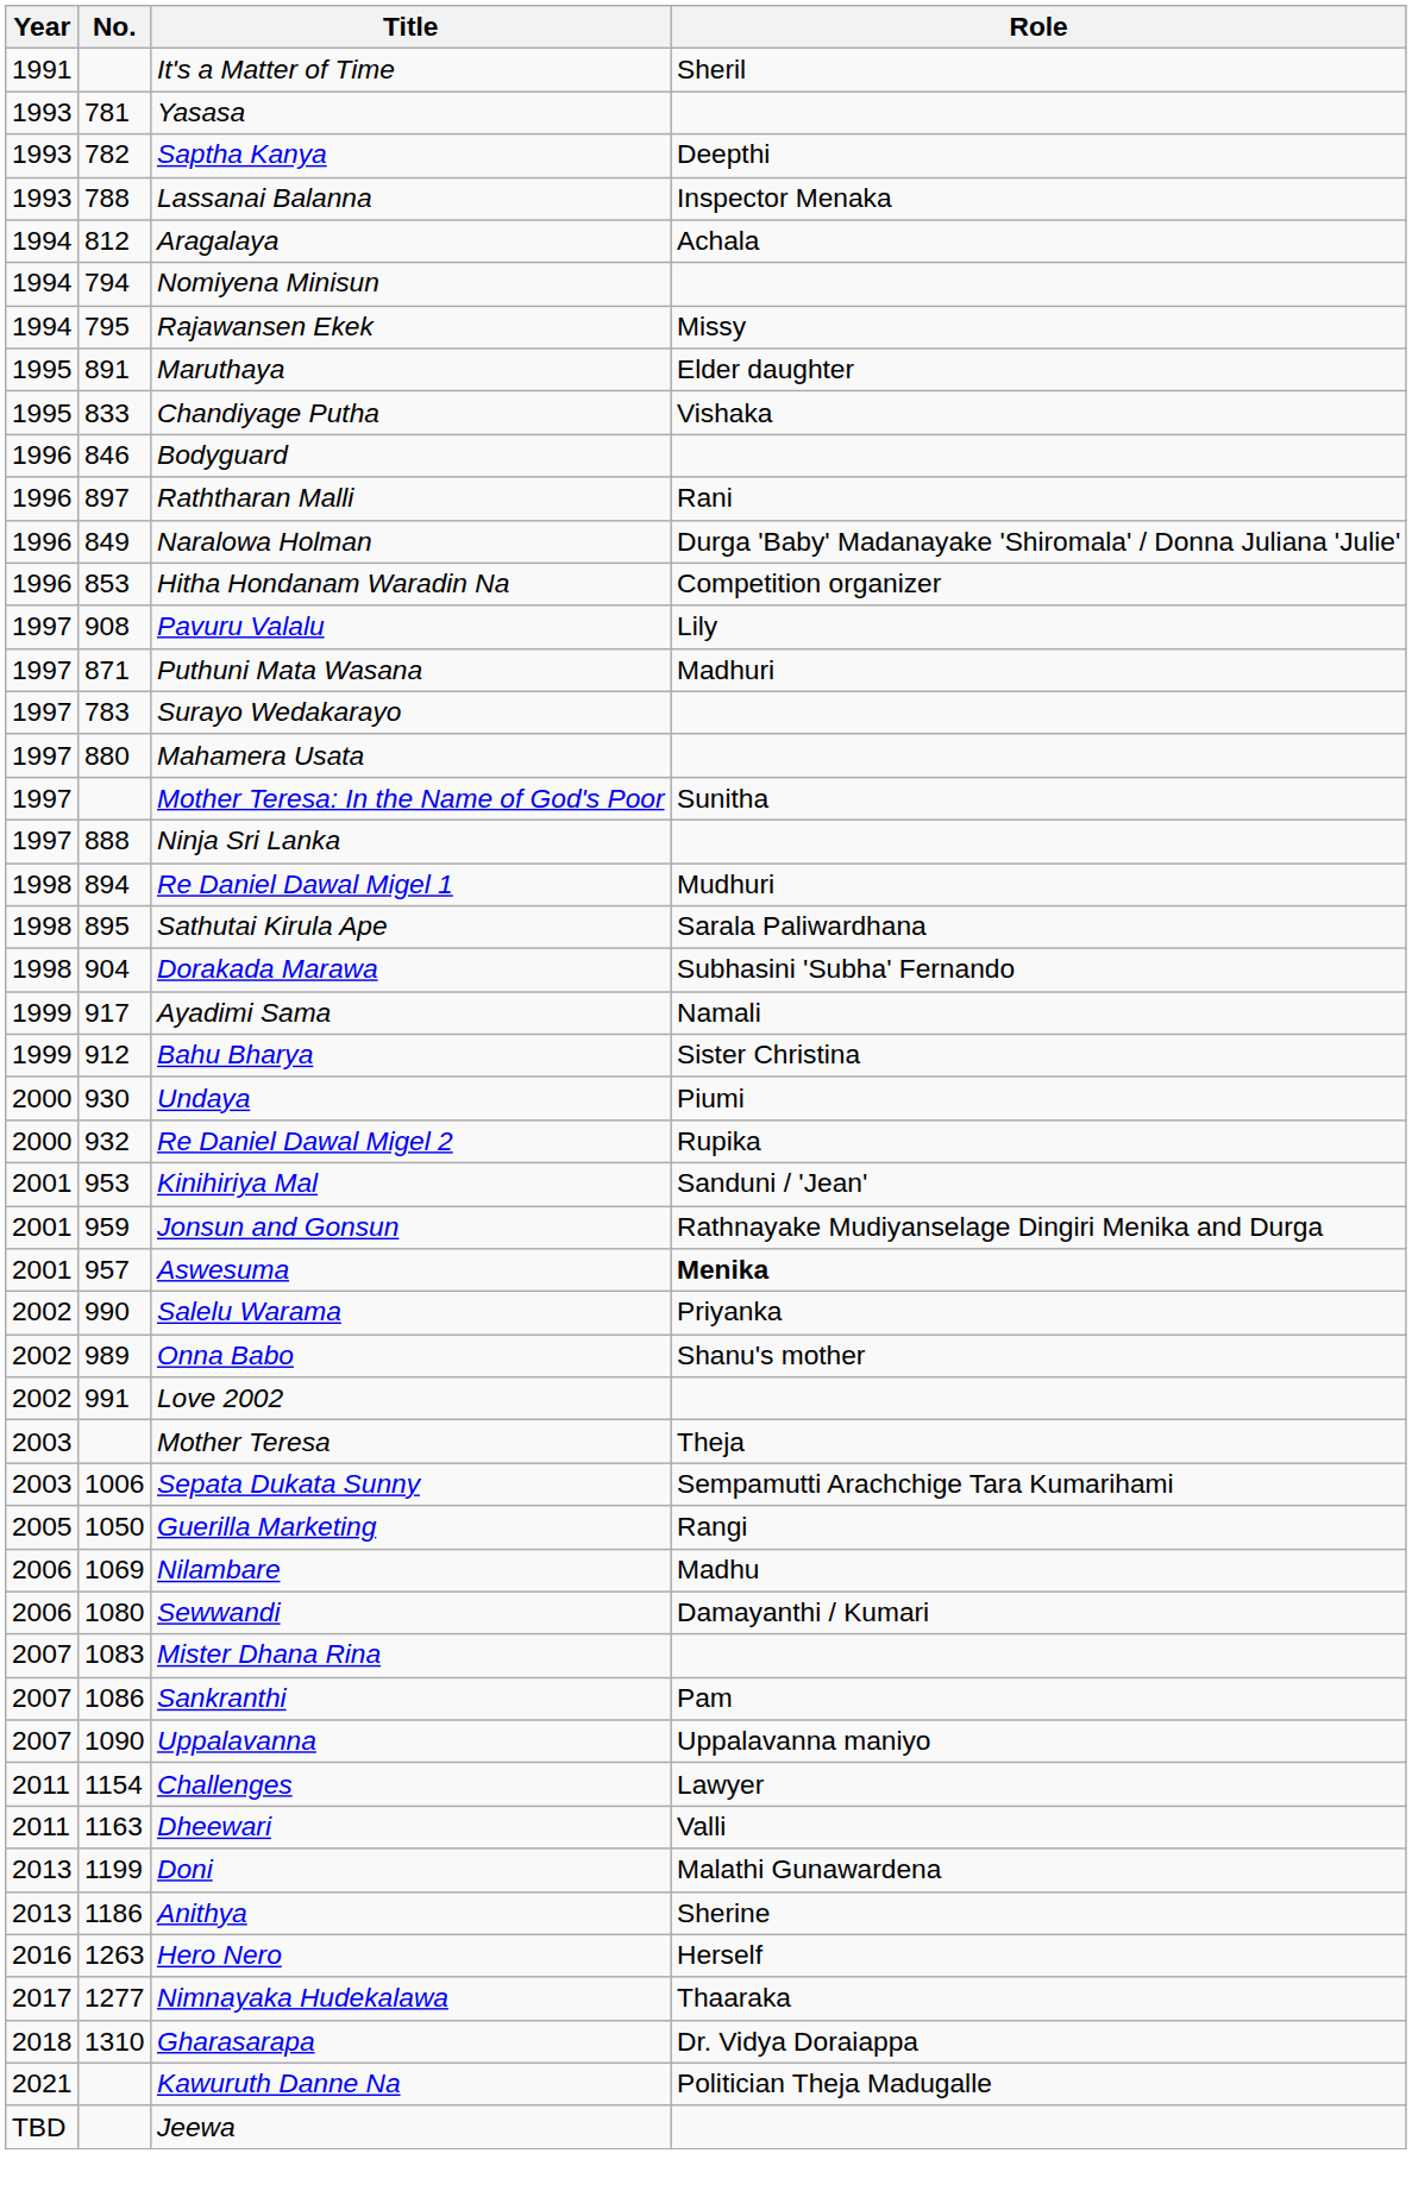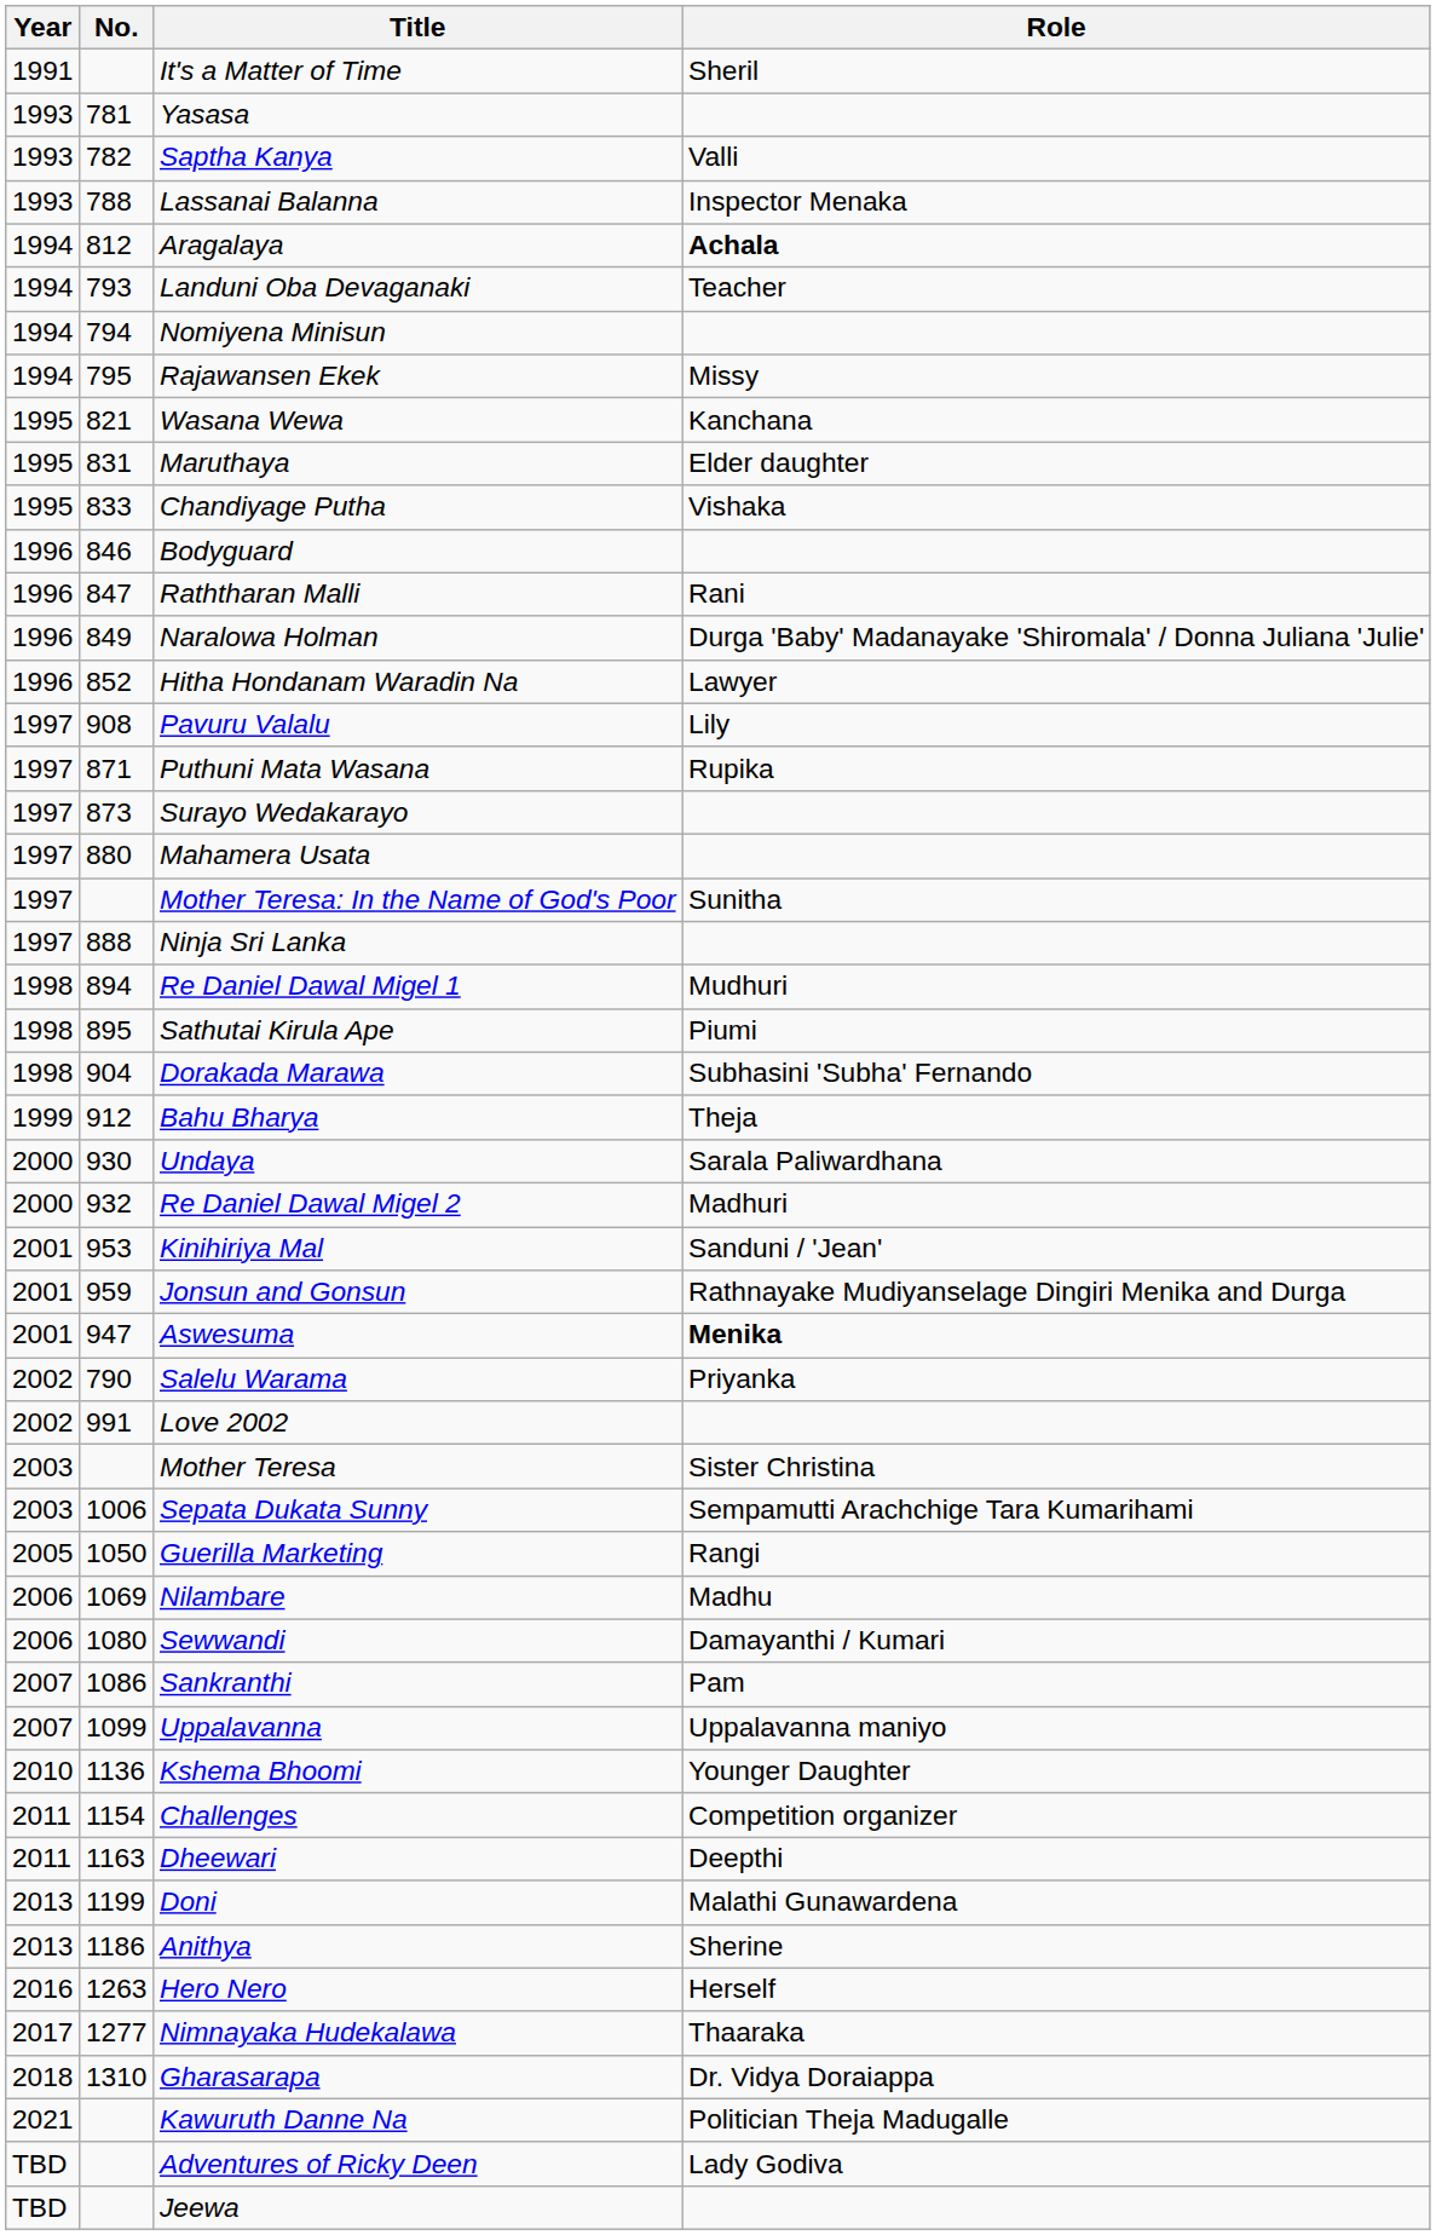Saptha Kanya | Role: Deepthi -> Valli
Aragalaya | Role: normal -> bold
+ row: 1994 | 793 | Landuni Oba Devaganaki | Teacher
+ row: 1995 | 821 | Wasana Wewa | Kanchana
Maruthaya | No.: 891 -> 831
Raththaran Malli | No.: 897 -> 847
Hitha Hondanam Waradin Na | No.: 853 -> 852
Hitha Hondanam Waradin Na | Role: Competition organizer -> Lawyer
Puthuni Mata Wasana | Role: Madhuri -> Rupika
Surayo Wedakarayo | No.: 783 -> 873
Sathutai Kirula Ape | Role: Sarala Paliwardhana -> Piumi
- row: 1999 | 917 | Ayadimi Sama | Namali
Bahu Bharya | Role: Sister Christina -> Theja
Undaya | Role: Piumi -> Sarala Paliwardhana
Re Daniel Dawal Migel 2 | Role: Rupika -> Madhuri
Aswesuma | No.: 957 -> 947
Salelu Warama | No.: 990 -> 790
- row: 2002 | 989 | Onna Babo | Shanu's mother
Mother Teresa | Role: Theja -> Sister Christina
- row: 2007 | 1083 | Mister Dhana Rina
Uppalavanna | No.: 1090 -> 1099
+ row: 2010 | 1136 | Kshema Bhoomi | Younger Daughter
Challenges | Role: Lawyer -> Competition organizer
Dheewari | Role: Valli -> Deepthi
+ row: TBD | Adventures of Ricky Deen | Lady Godiva
